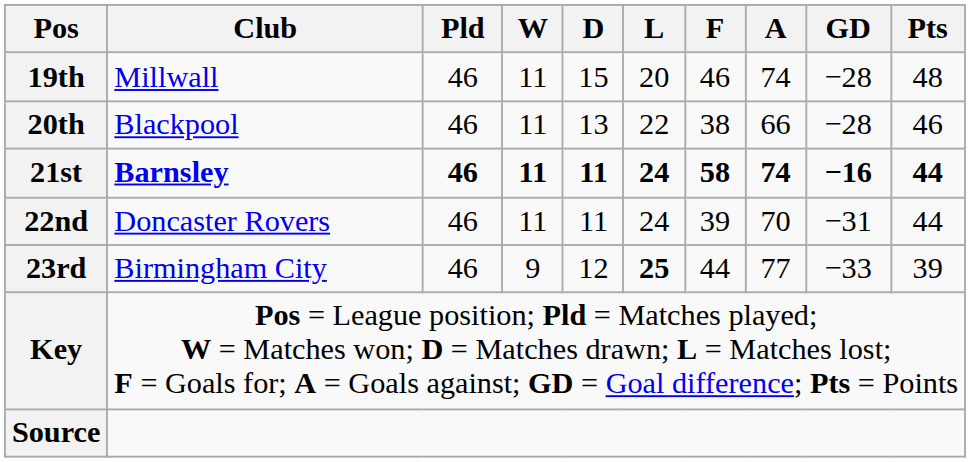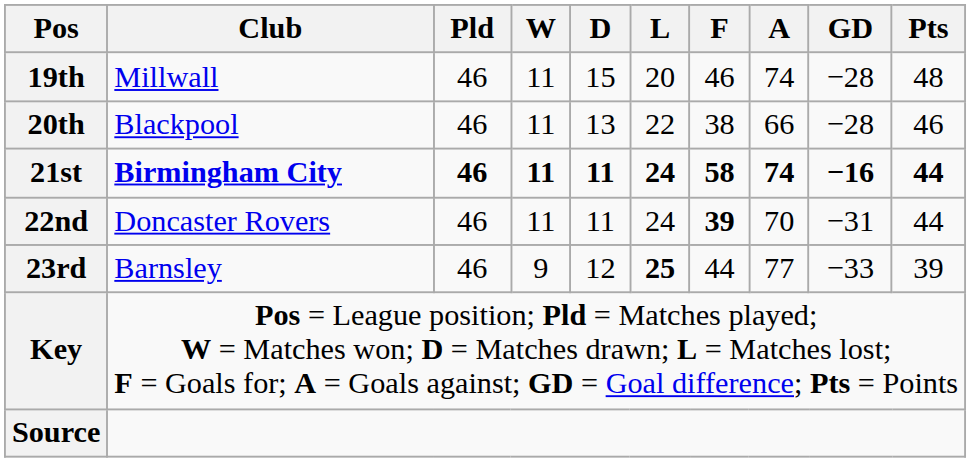21st | Club: Barnsley -> Birmingham City
22nd | F: normal -> bold
23rd | Club: Birmingham City -> Barnsley
